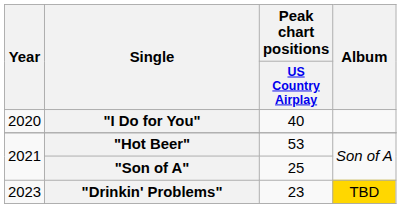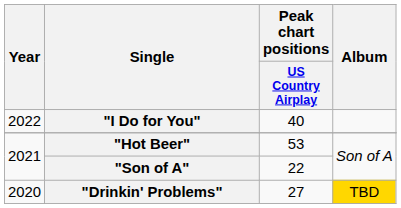"I Do for You" | Year: 2020 -> 2022
"Son of A" | Peak chart positions / US Country Airplay: 25 -> 22
"Drinkin' Problems" | Year: 2023 -> 2020
"Drinkin' Problems" | Peak chart positions / US Country Airplay: 23 -> 27
